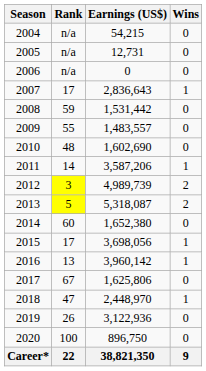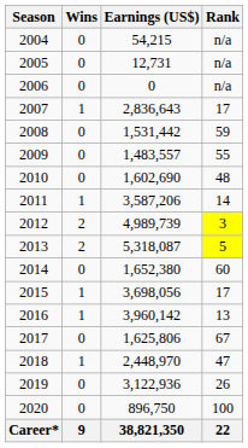columns swapped: Wins <-> Rank
